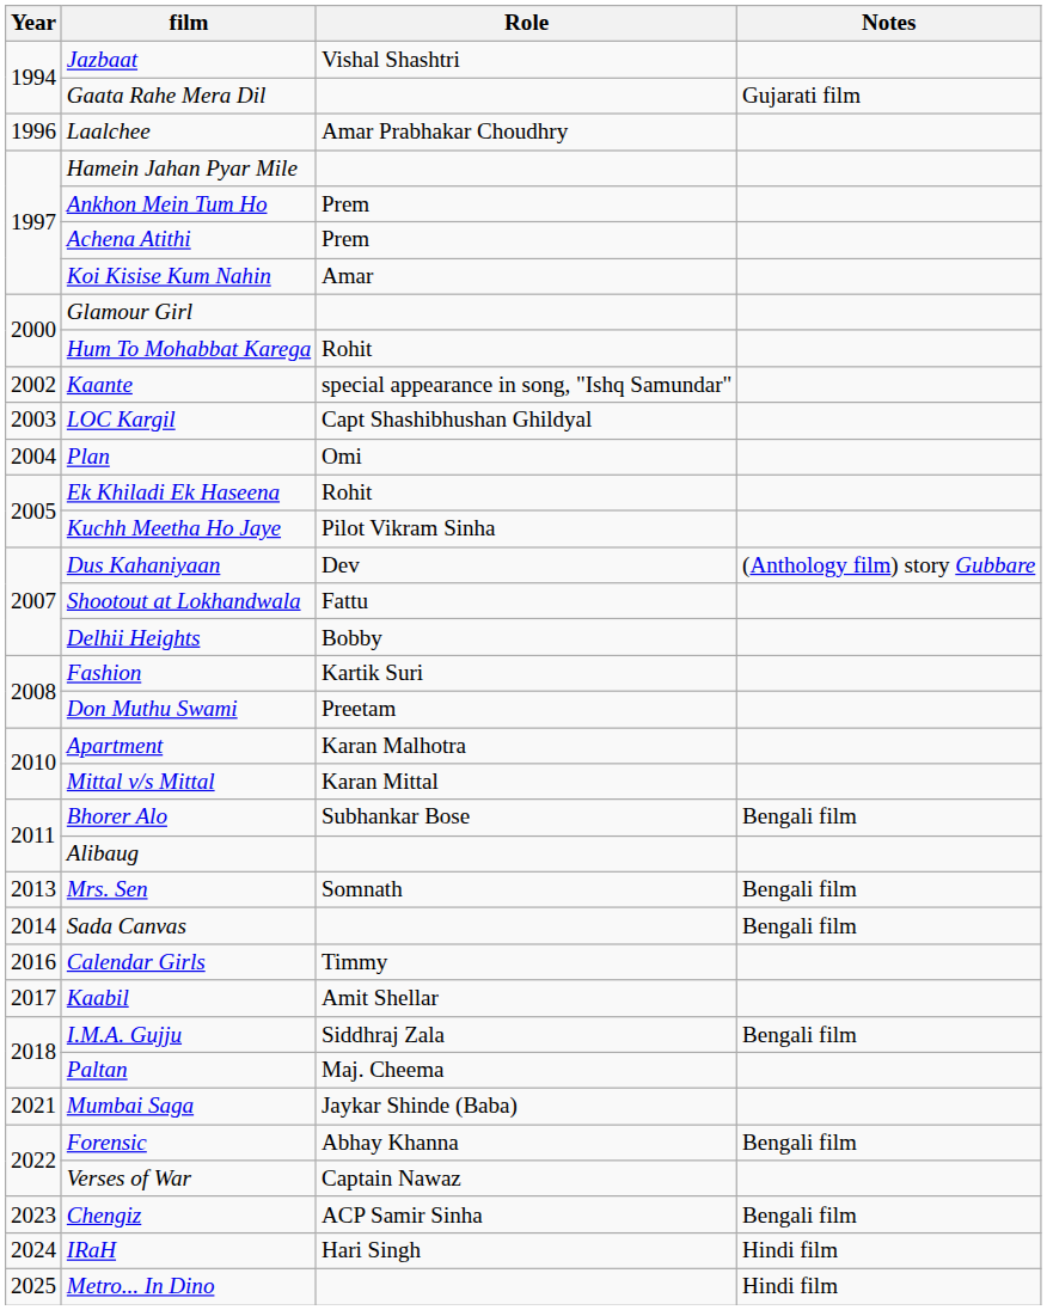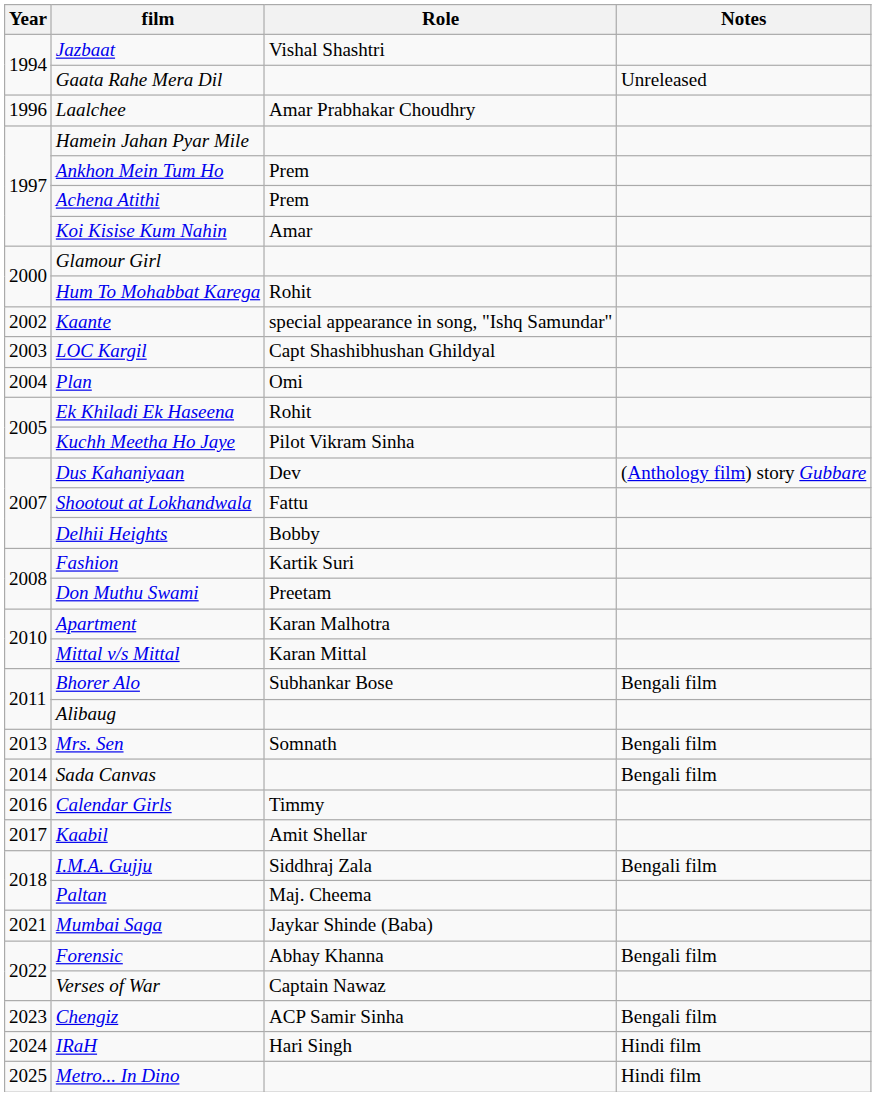Gaata Rahe Mera Dil | Notes: Gujarati film -> Unreleased
